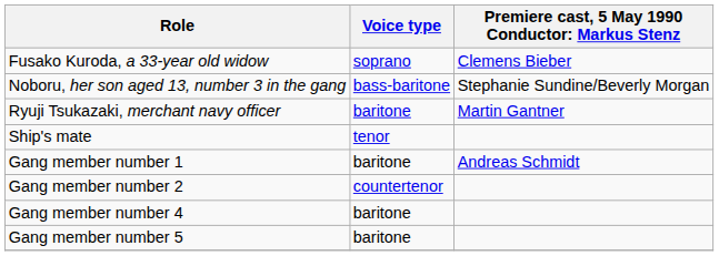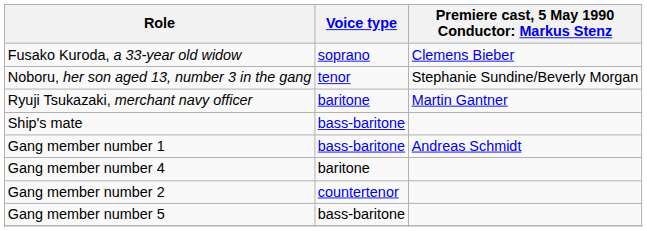Noboru, her son aged 13, number 3 in the gang | Voice type: bass-baritone -> tenor
Ship's mate | Voice type: tenor -> bass-baritone
Gang member number 1 | Voice type: baritone -> bass-baritone
rows swapped: Gang member number 2 <-> Gang member number 4
Gang member number 5 | Voice type: baritone -> bass-baritone
